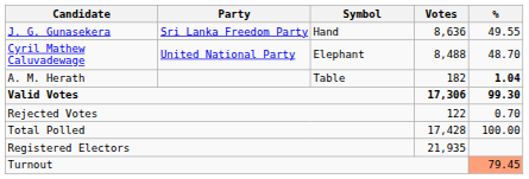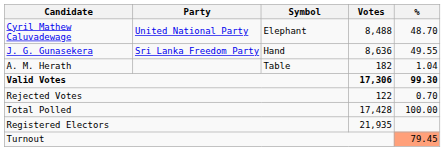rows swapped: J. G. Gunasekera <-> Cyril Mathew Caluvadewage
A. M. Herath | %: bold -> normal
